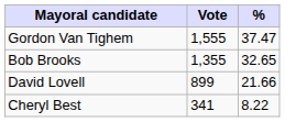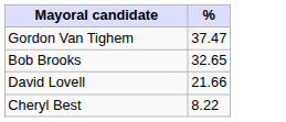- column: Vote | 1,555 | 1,355 | 899 | 341
